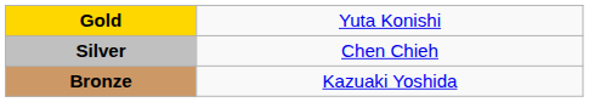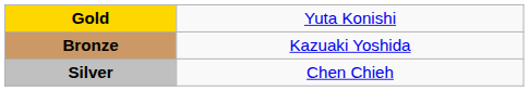rows swapped: Silver <-> Bronze
